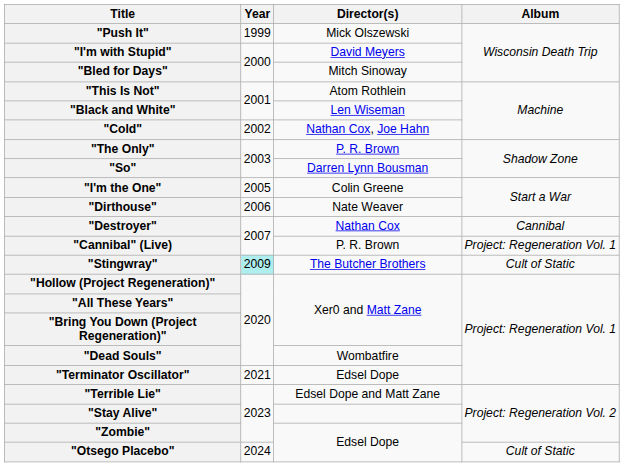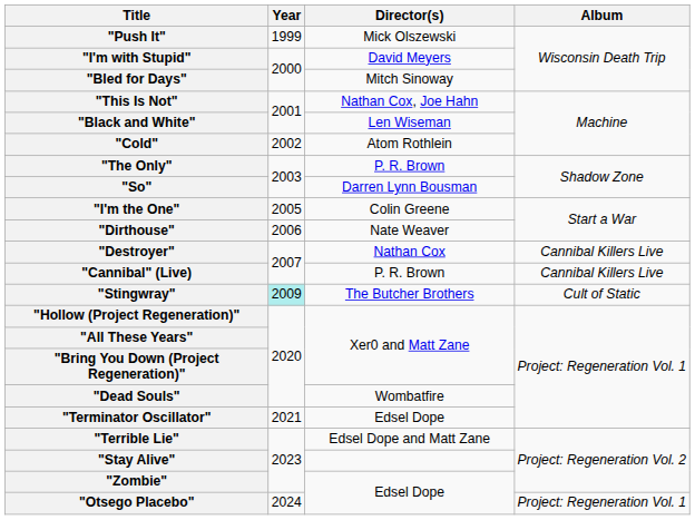"This Is Not" | Director(s): Atom Rothlein -> Nathan Cox, Joe Hahn
"Cold" | Director(s): Nathan Cox, Joe Hahn -> Atom Rothlein
"Destroyer" | Album: Cannibal -> Cannibal Killers Live
"Cannibal" (Live) | Album: Project: Regeneration Vol. 1 -> Cannibal Killers Live
"Otsego Placebo" | Album: Cult of Static -> Project: Regeneration Vol. 1
